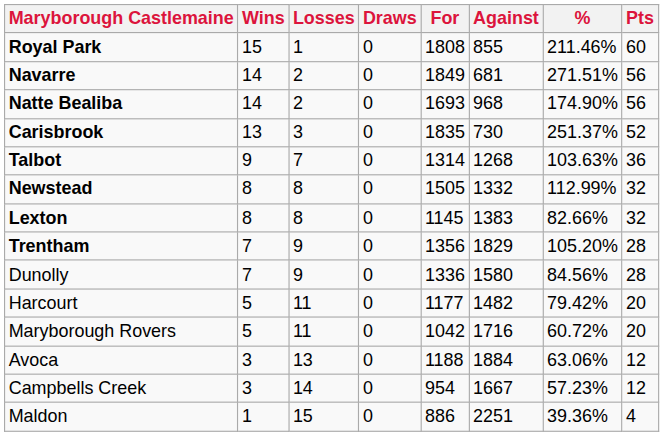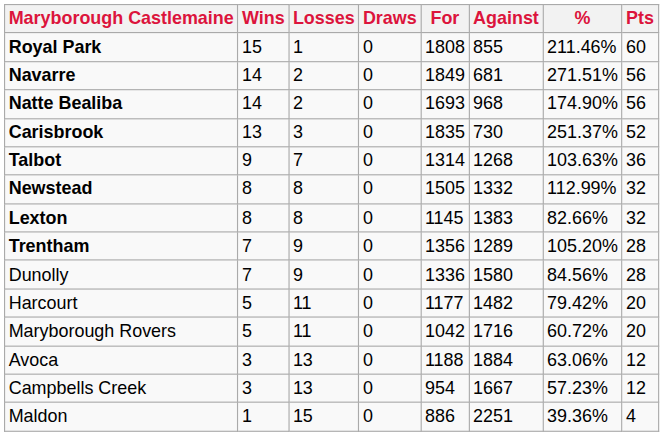Trentham | Against: 1829 -> 1289
Campbells Creek | Losses: 14 -> 13
